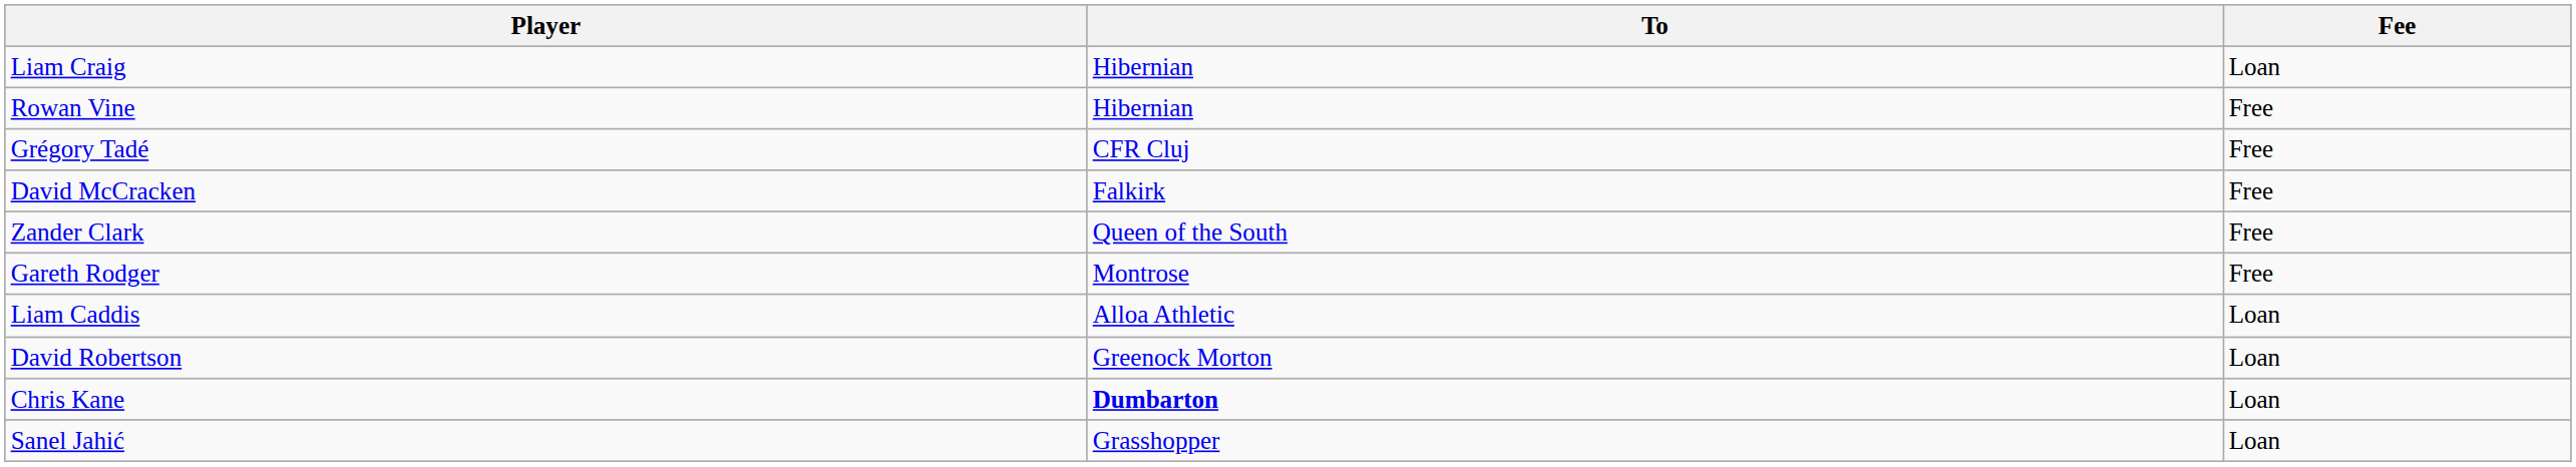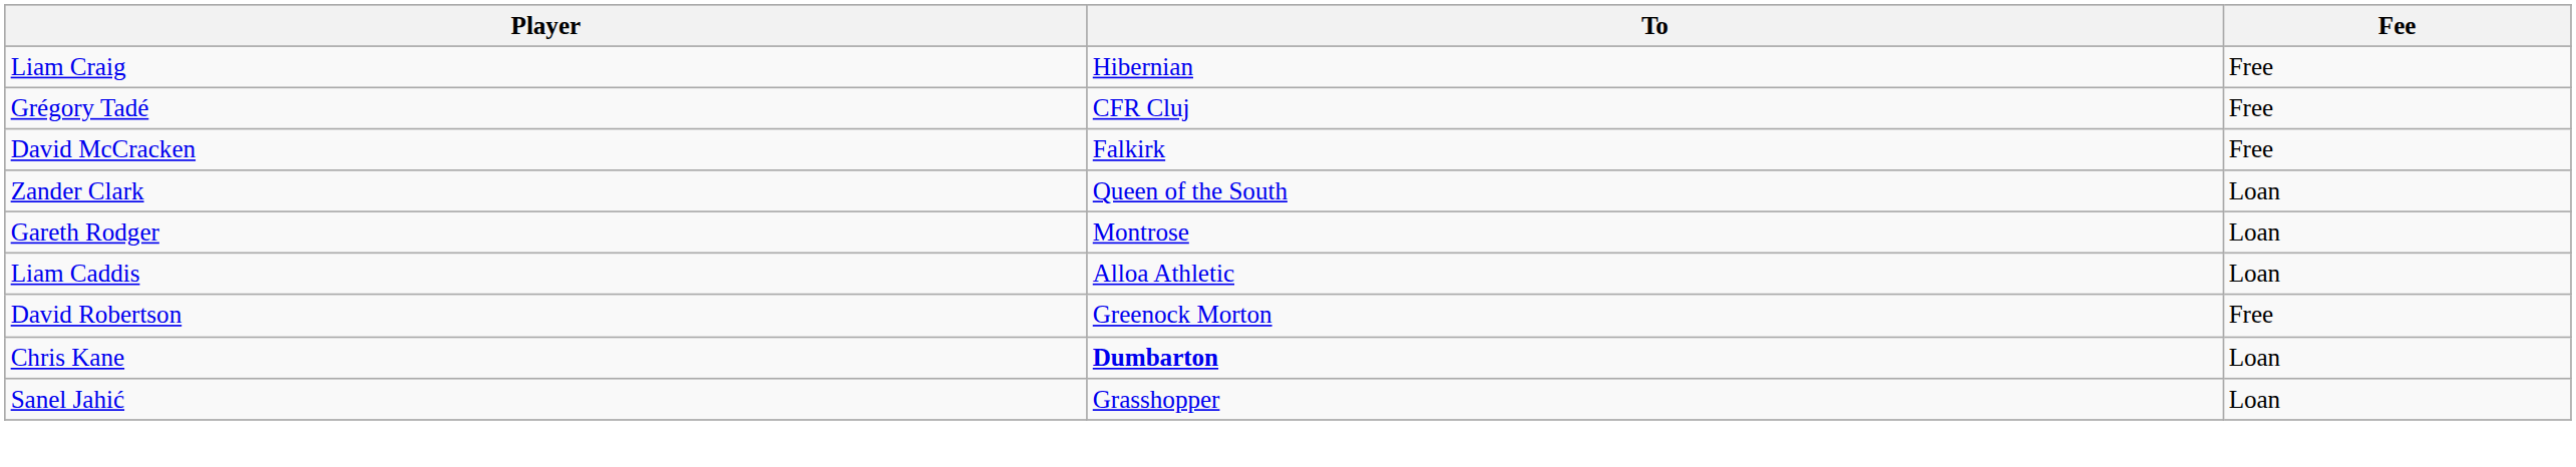Liam Craig | Fee: Loan -> Free
- row: Rowan Vine | Hibernian | Free
Zander Clark | Fee: Free -> Loan
Gareth Rodger | Fee: Free -> Loan
David Robertson | Fee: Loan -> Free
